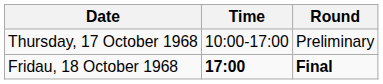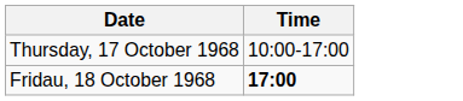- column: Round | Preliminary | Final
